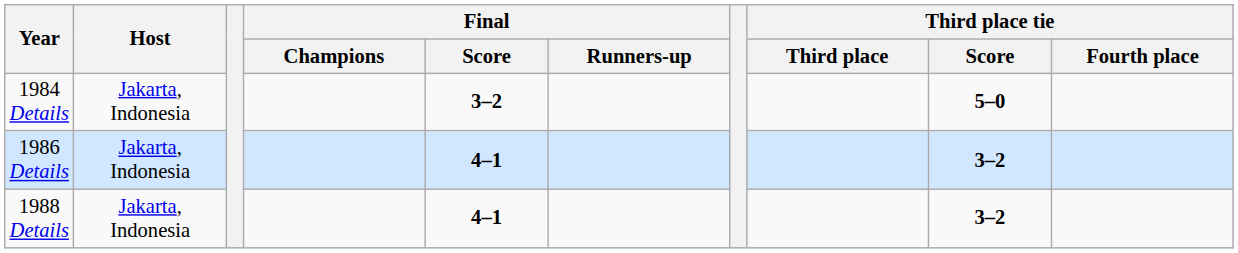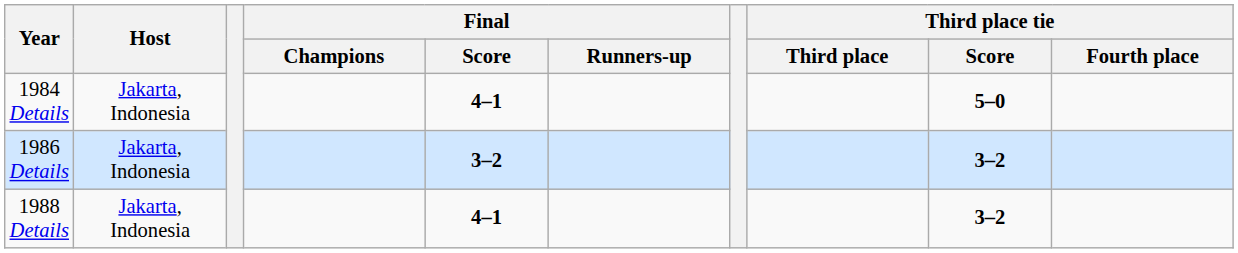1984 Details | Final / Score: 3–2 -> 4–1
1986 Details | Final / Score: 4–1 -> 3–2
